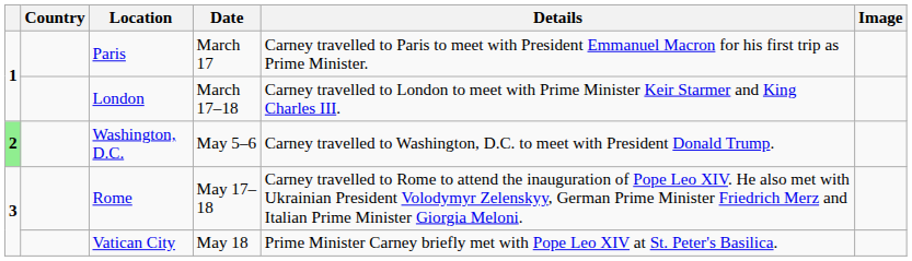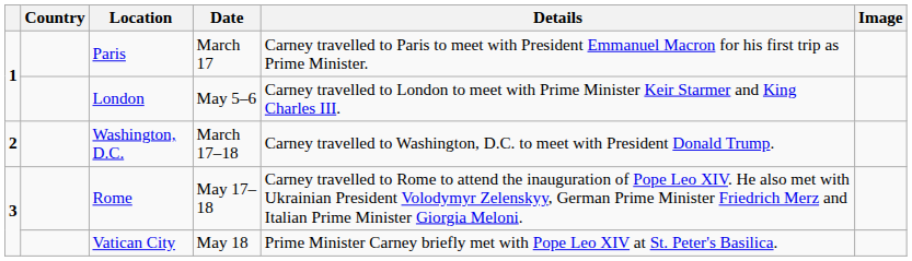London | Date: March 17–18 -> May 5–6
Washington, D.C. | column 1: lightgreen background -> no background
Washington, D.C. | Date: May 5–6 -> March 17–18
